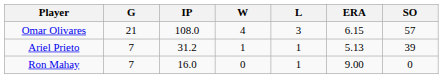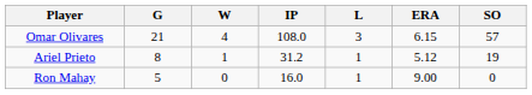columns swapped: IP <-> W
Ariel Prieto | G: 7 -> 8
Ariel Prieto | ERA: 5.13 -> 5.12
Ariel Prieto | SO: 39 -> 19
Ron Mahay | G: 7 -> 5
